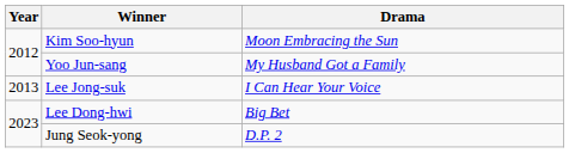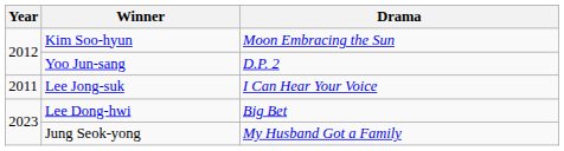Yoo Jun-sang | Drama: My Husband Got a Family -> D.P. 2
Lee Jong-suk | Year: 2013 -> 2011
Jung Seok-yong | Drama: D.P. 2 -> My Husband Got a Family
